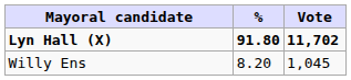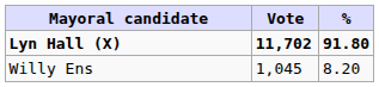columns swapped: Vote <-> %
